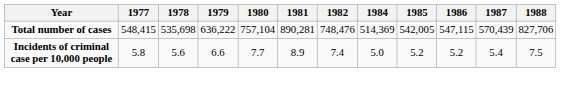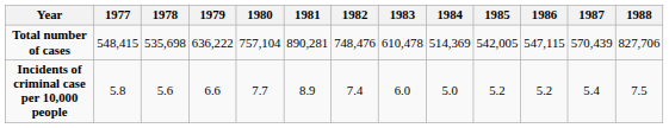+ column: 1983 | 610,478 | 6.0
